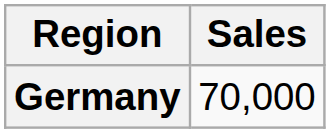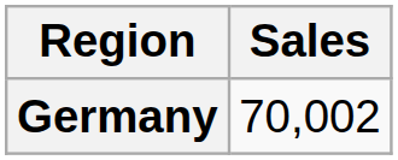Germany | Sales: 70,000 -> 70,002
